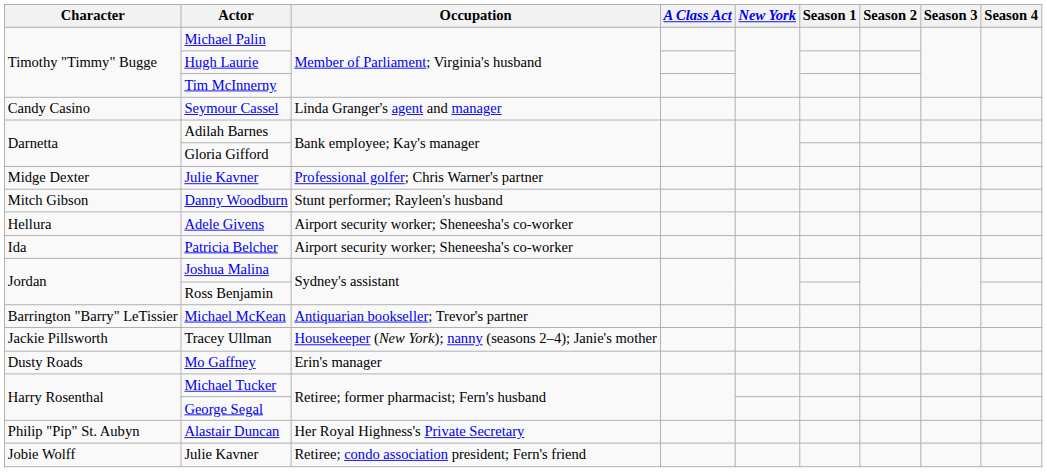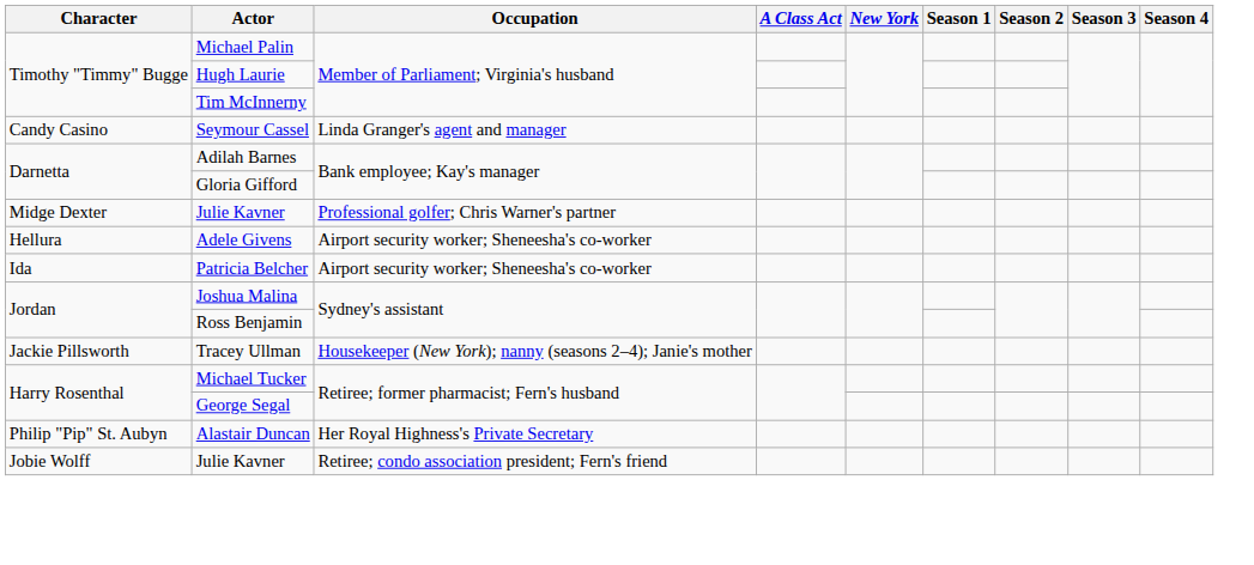- row: Mitch Gibson | Danny Woodburn | Stunt performer; Rayleen's husband
- row: Barrington "Barry" LeTissier | Michael McKean | Antiquarian bookseller; Trevor's partner
- row: Dusty Roads | Mo Gaffney | Erin's manager
